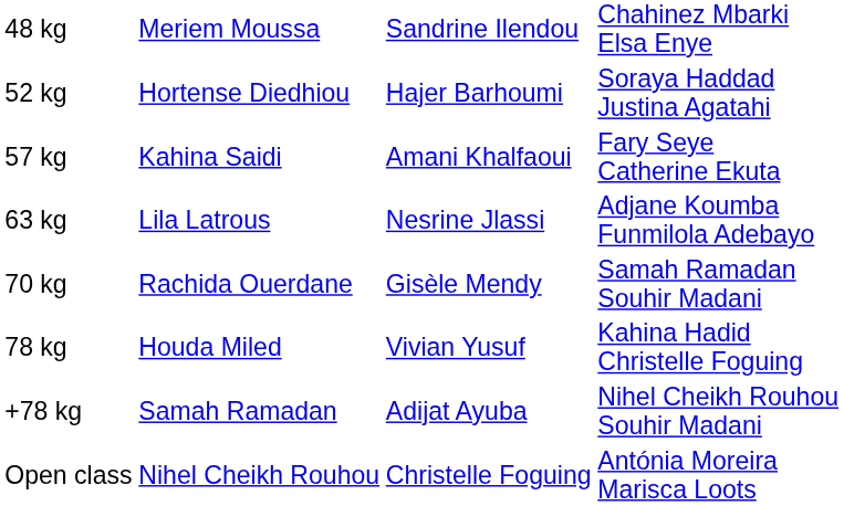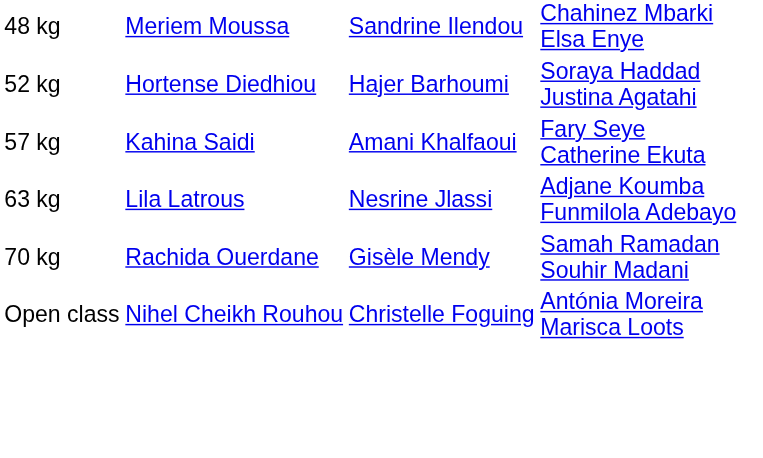- row: 78 kg | Houda Miled | Vivian Yusuf | Kahina Hadid Christelle Foguing
- row: +78 kg | Samah Ramadan | Adijat Ayuba | Nihel Cheikh Rouhou Souhir Madani
